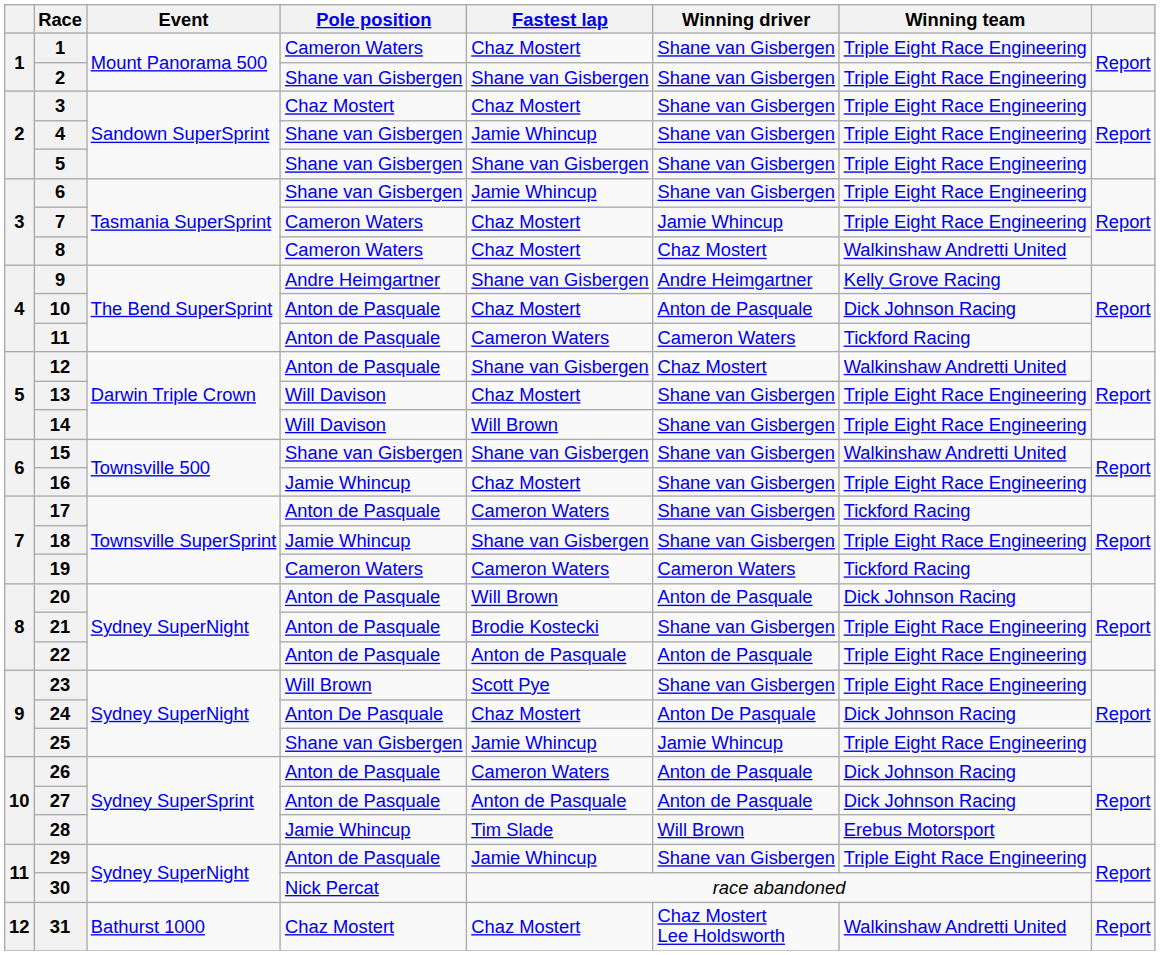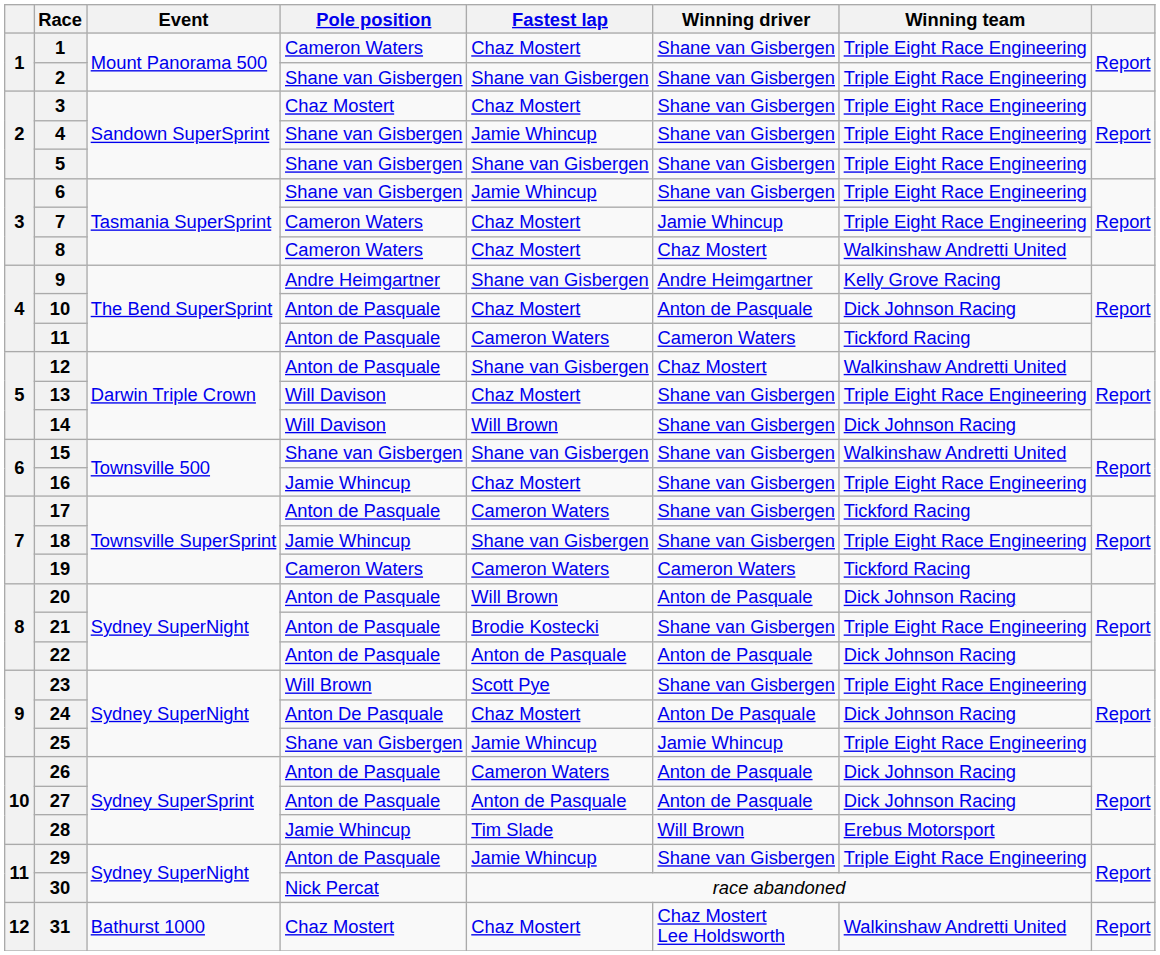14 | Winning team: Triple Eight Race Engineering -> Dick Johnson Racing
22 | Winning team: Triple Eight Race Engineering -> Dick Johnson Racing
